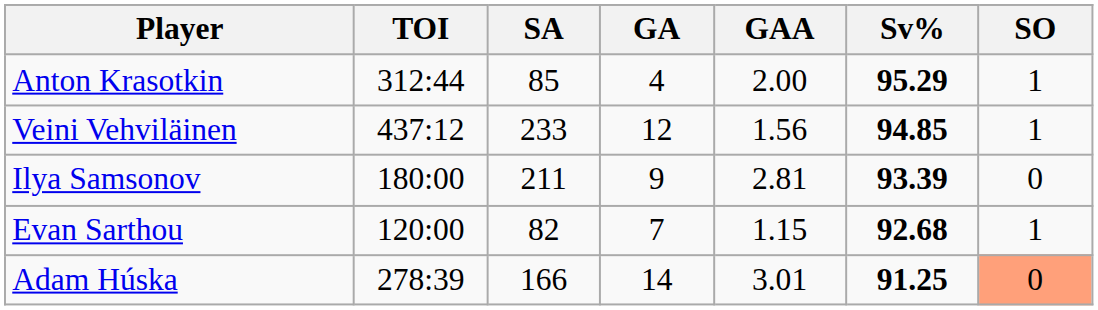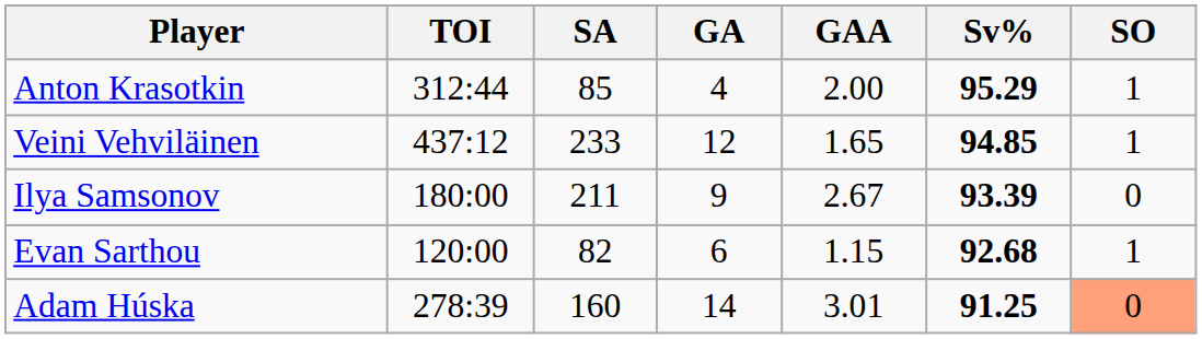Veini Vehviläinen | GAA: 1.56 -> 1.65
Ilya Samsonov | GAA: 2.81 -> 2.67
Evan Sarthou | GA: 7 -> 6
Adam Húska | SA: 166 -> 160
